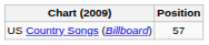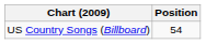US Country Songs (Billboard) | Position: 57 -> 54
